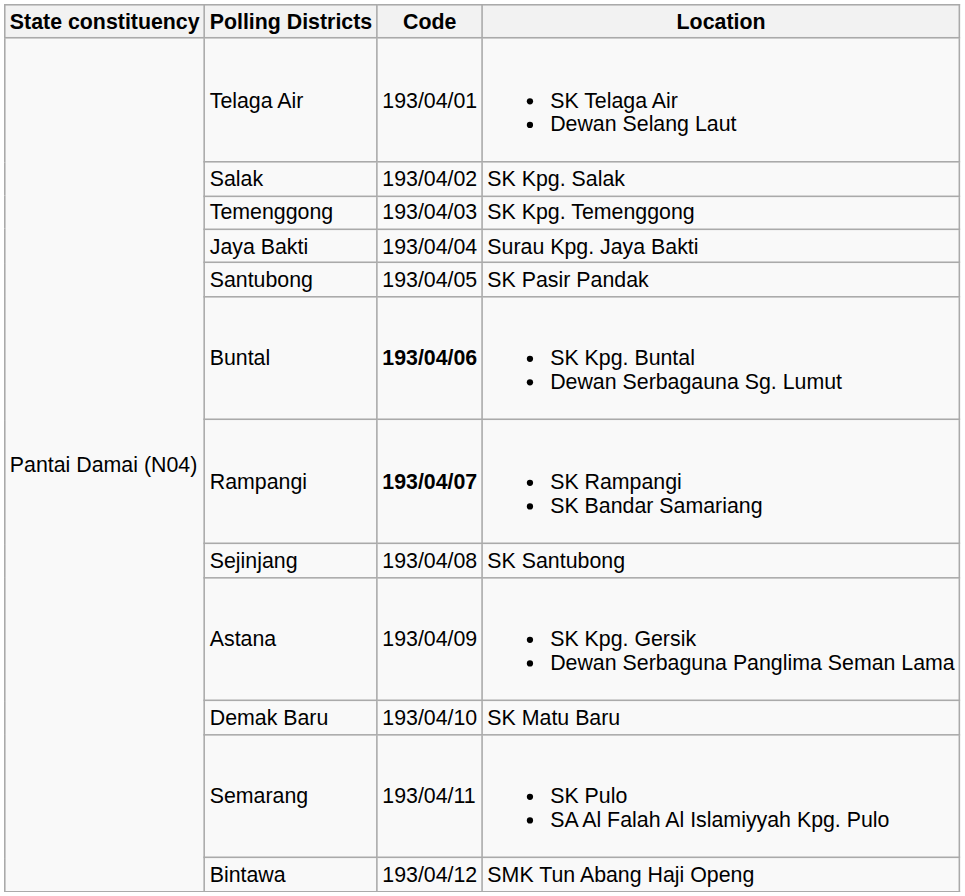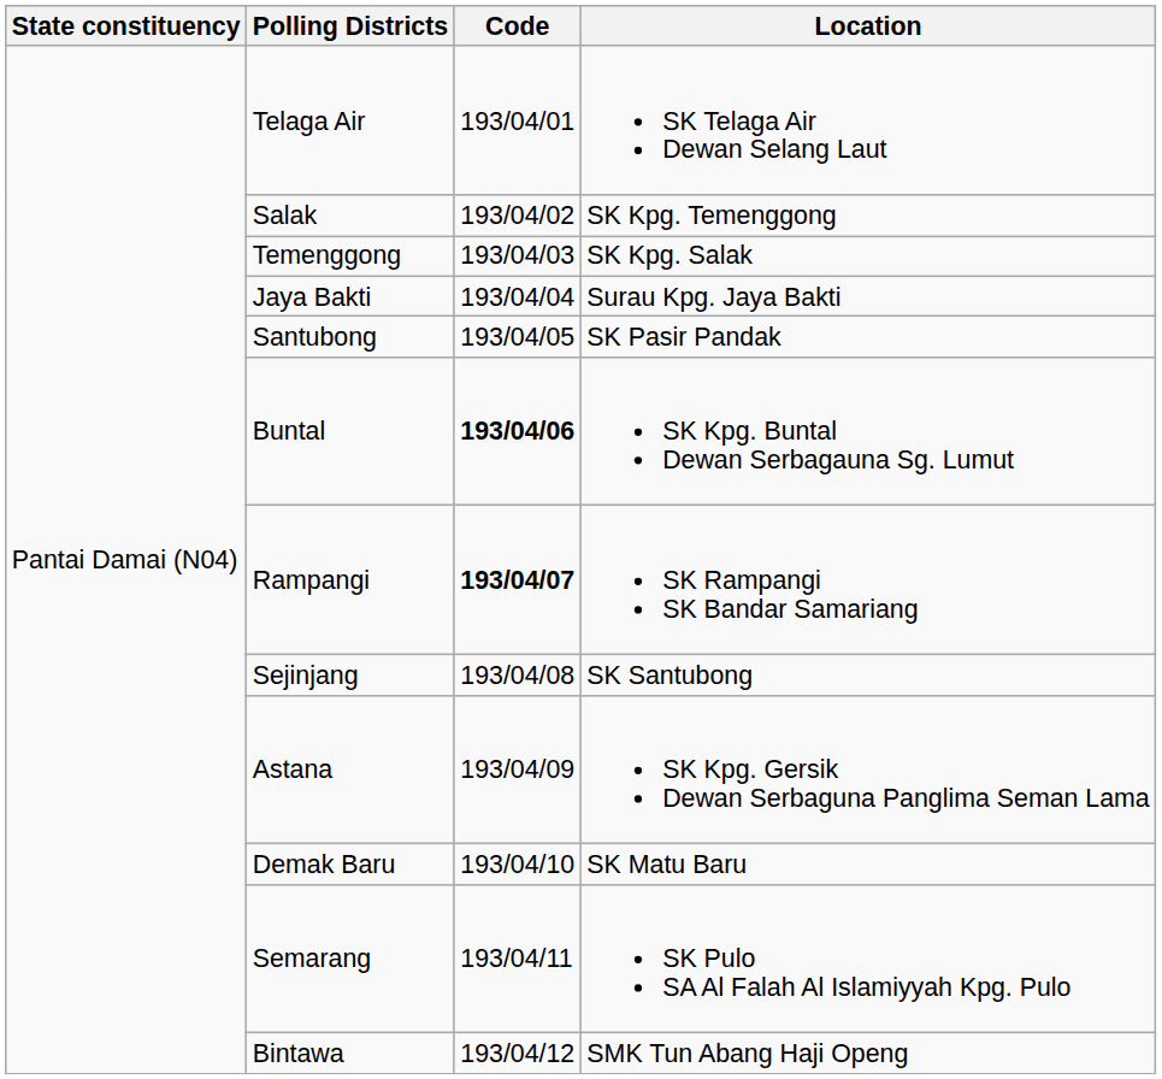Salak | Location: SK Kpg. Salak -> SK Kpg. Temenggong
Temenggong | Location: SK Kpg. Temenggong -> SK Kpg. Salak
